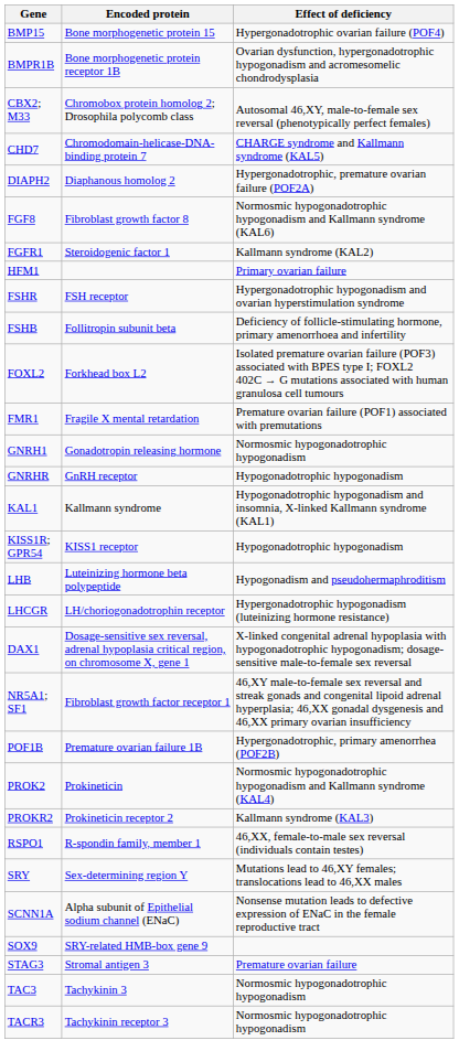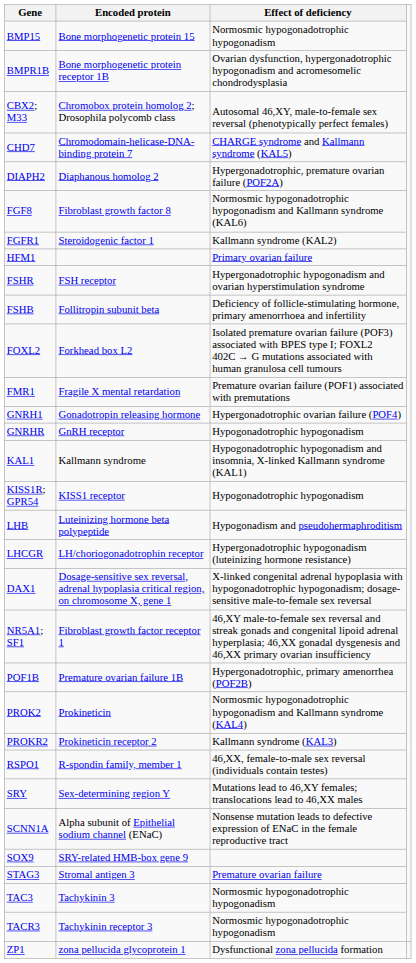BMP15 | Effect of deficiency: Hypergonadotrophic ovarian failure (POF4) -> Normosmic hypogonadotrophic hypogonadism
GNRH1 | Effect of deficiency: Normosmic hypogonadotrophic hypogonadism -> Hypergonadotrophic ovarian failure (POF4)
+ row: ZP1 | zona pellucida glycoprotein 1 | Dysfunctional zona pellucida formation
